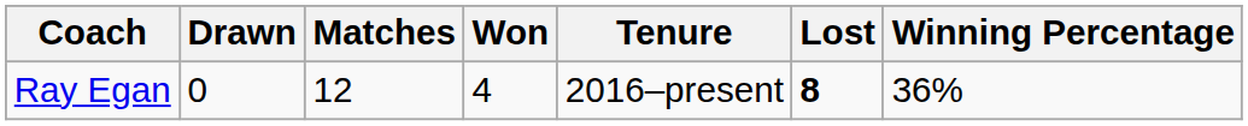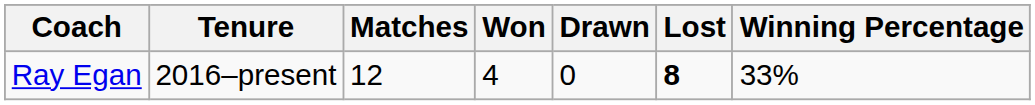columns swapped: Tenure <-> Drawn
Ray Egan | Winning Percentage: 36% -> 33%
